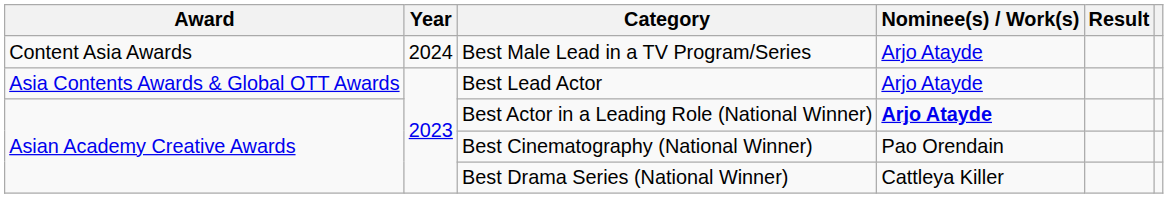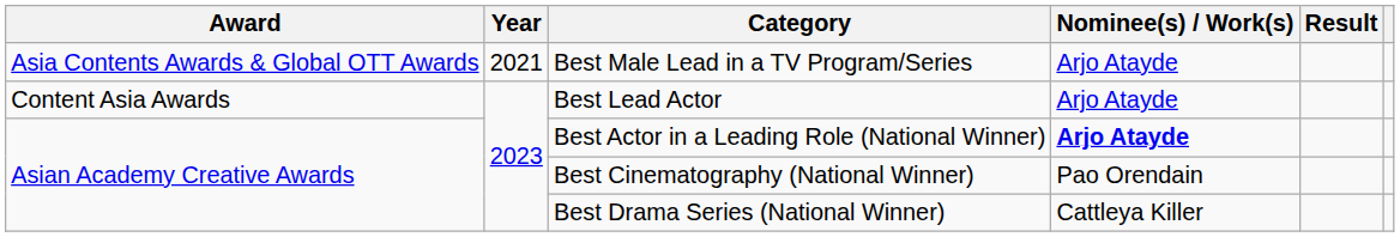Best Male Lead in a TV Program/Series | Award: Content Asia Awards -> Asia Contents Awards & Global OTT Awards
Best Male Lead in a TV Program/Series | Year: 2024 -> 2021
Best Lead Actor | Award: Asia Contents Awards & Global OTT Awards -> Content Asia Awards
